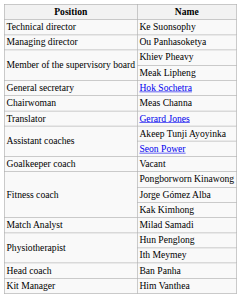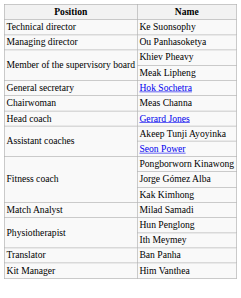Gerard Jones | Position: Translator -> Head coach
- row: Goalkeeper coach | Vacant
Ban Panha | Position: Head coach -> Translator
